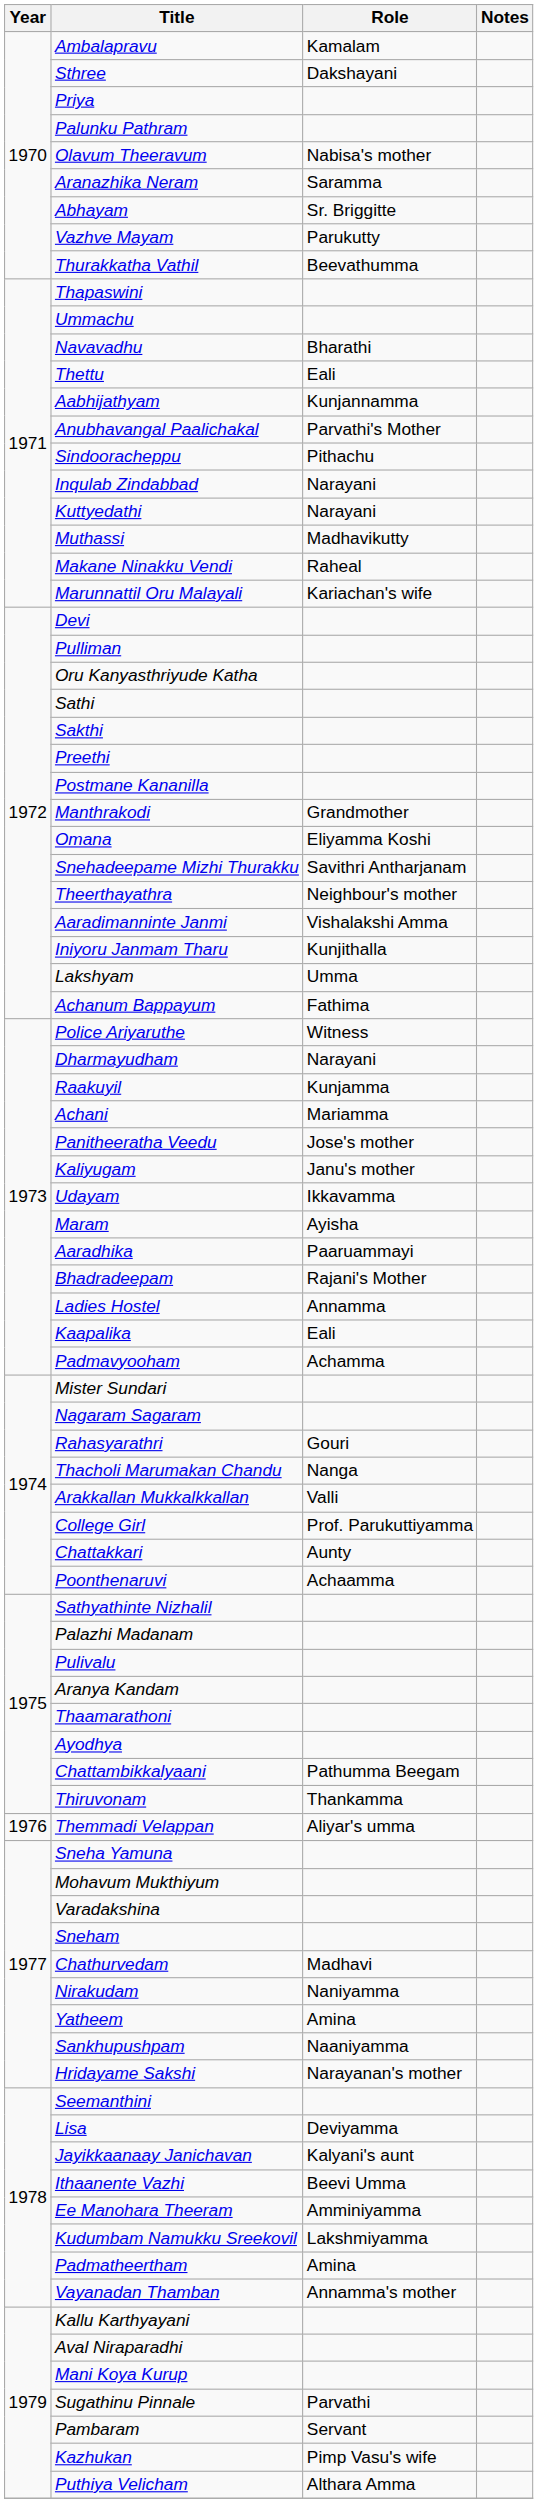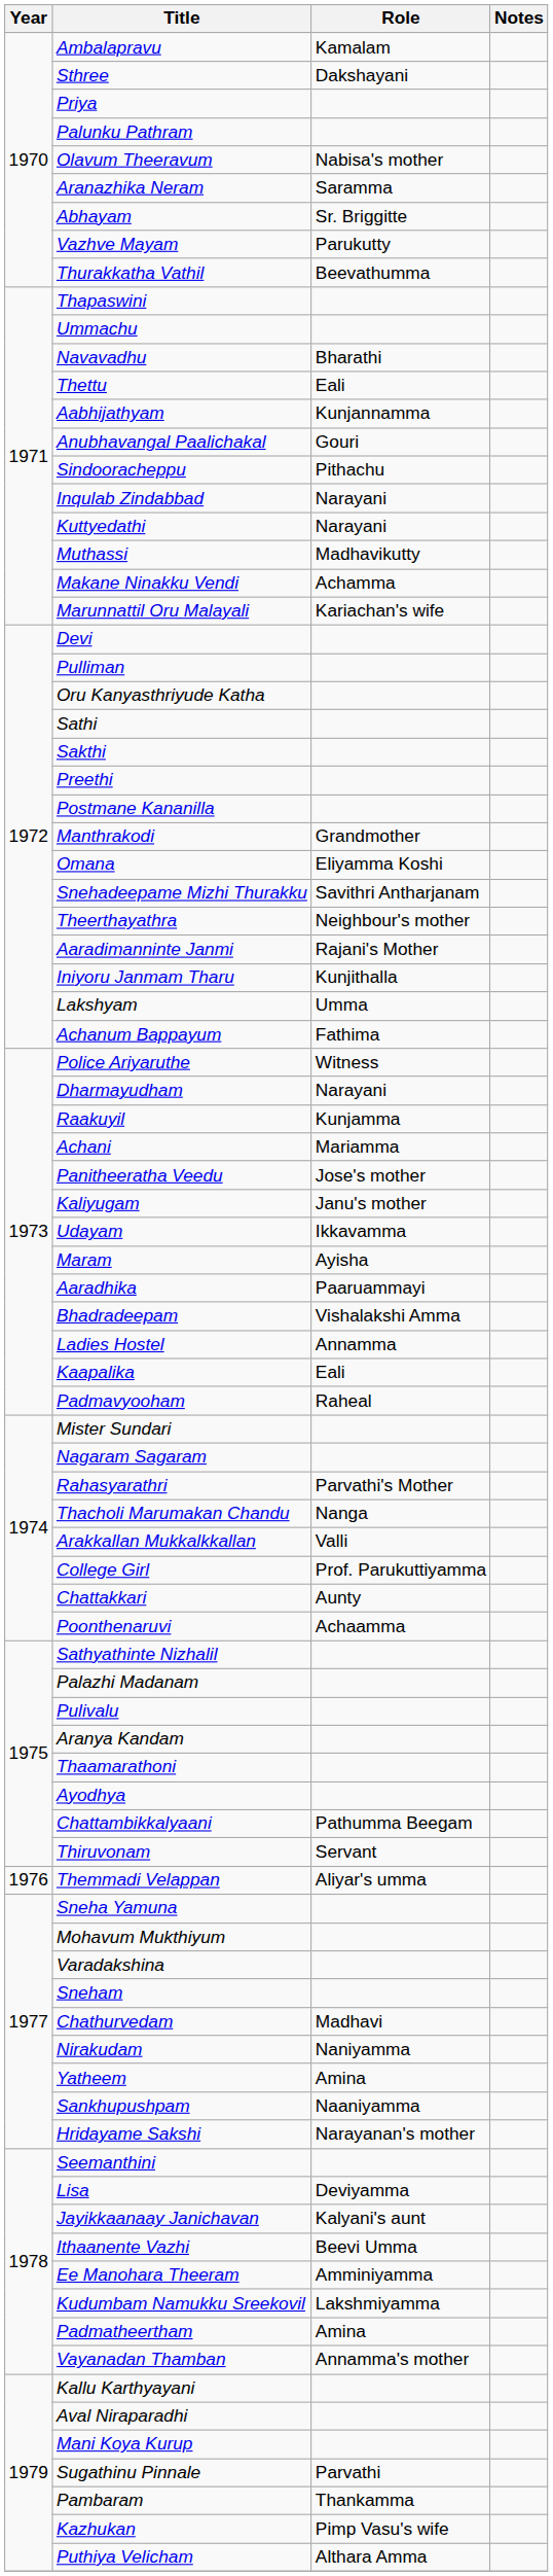Anubhavangal Paalichakal | Role: Parvathi's Mother -> Gouri
Makane Ninakku Vendi | Role: Raheal -> Achamma
Aaradimanninte Janmi | Role: Vishalakshi Amma -> Rajani's Mother
Bhadradeepam | Role: Rajani's Mother -> Vishalakshi Amma
Padmavyooham | Role: Achamma -> Raheal
Rahasyarathri | Role: Gouri -> Parvathi's Mother
Thiruvonam | Role: Thankamma -> Servant
Pambaram | Role: Servant -> Thankamma
